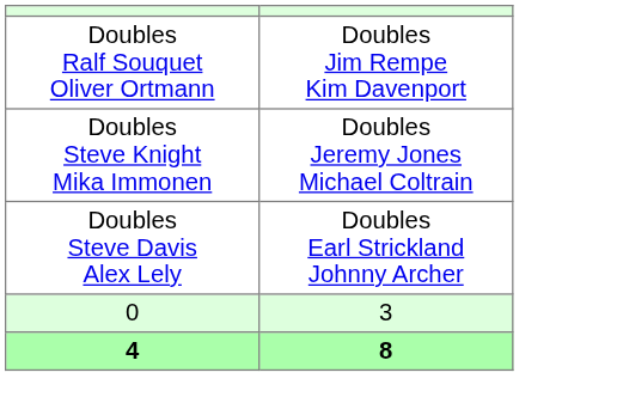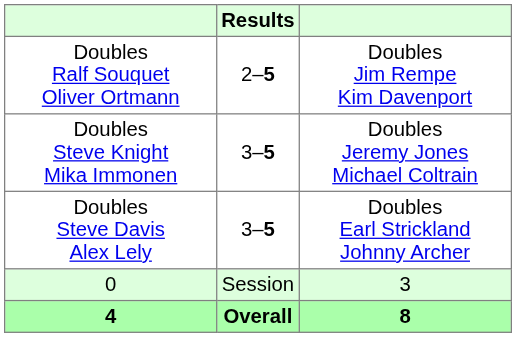+ column: Results | 2–5 | 3–5 | 3–5 | Session | Overall
